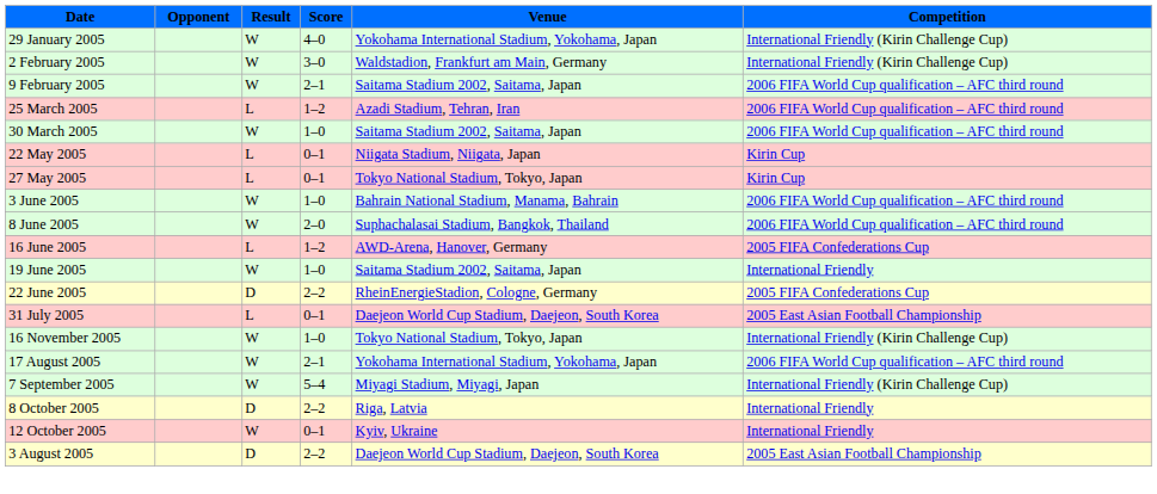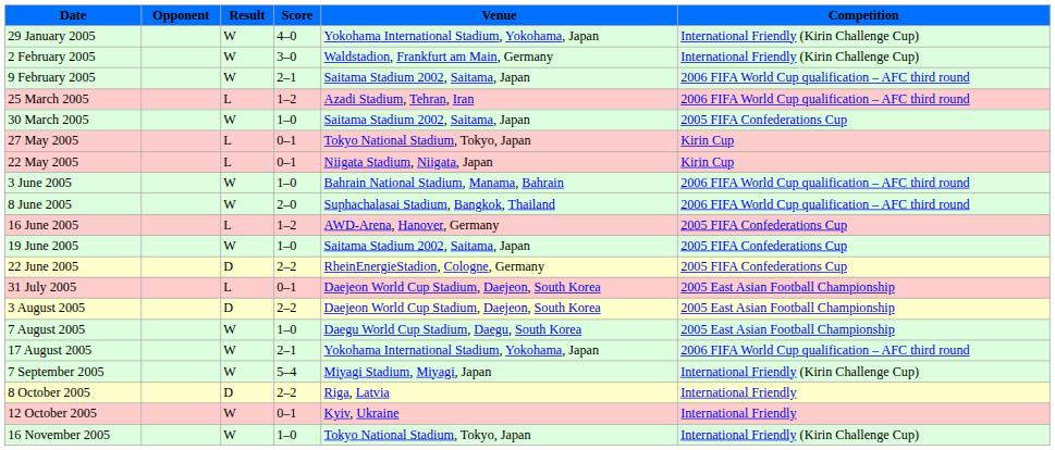30 March 2005 | Competition: 2006 FIFA World Cup qualification – AFC third round -> 2005 FIFA Confederations Cup
rows swapped: 22 May 2005 <-> 27 May 2005
19 June 2005 | Competition: International Friendly -> 2005 FIFA Confederations Cup
rows swapped: 3 August 2005 <-> 16 November 2005
+ row: 7 August 2005 | W | 1–0 | Daegu World Cup Stadium, Daegu, South Korea | 2005 East Asian Football Championship
